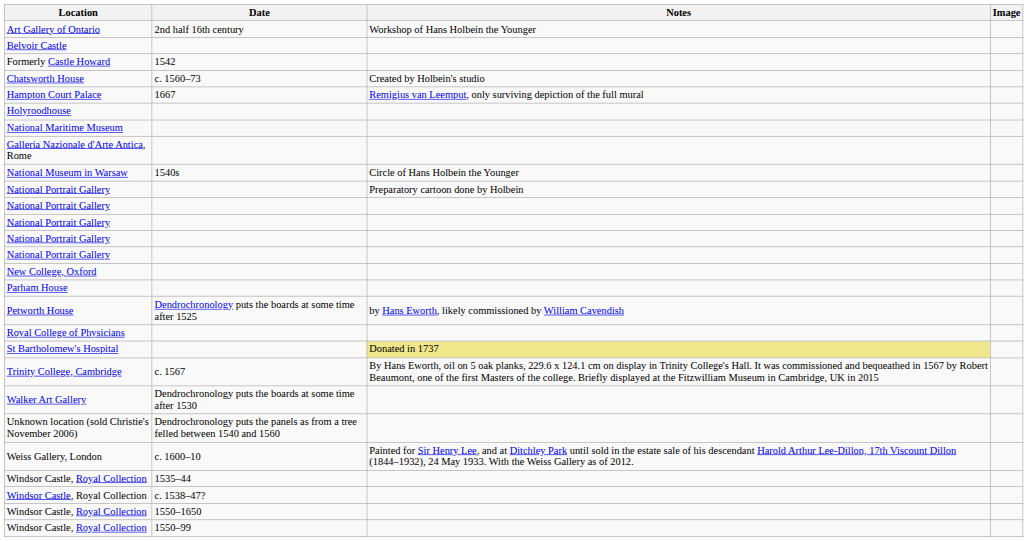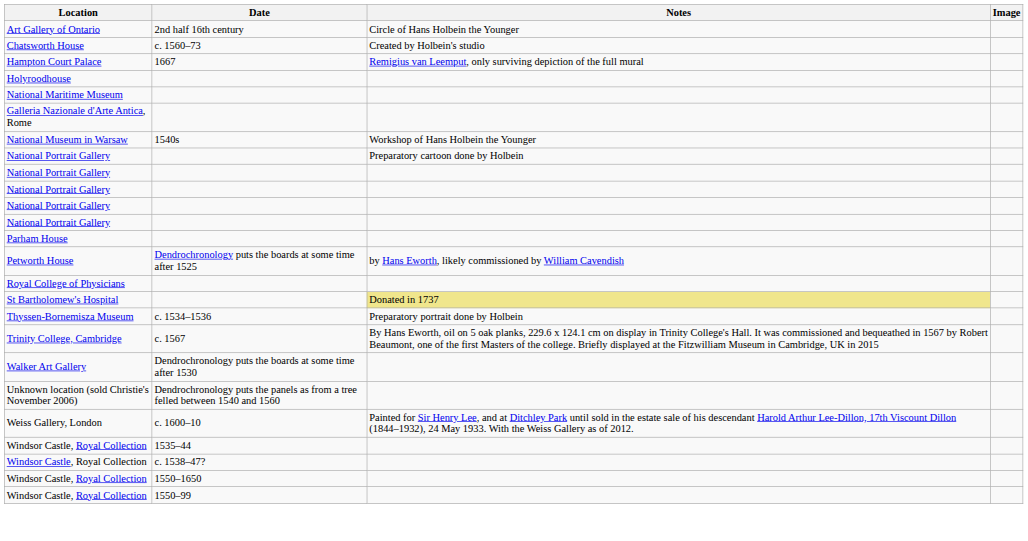Art Gallery of Ontario | Notes: Workshop of Hans Holbein the Younger -> Circle of Hans Holbein the Younger
- row: Belvoir Castle
- row: Formerly Castle Howard | 1542
National Museum in Warsaw | Notes: Circle of Hans Holbein the Younger -> Workshop of Hans Holbein the Younger
- row: New College, Oxford
+ row: Thyssen-Bornemisza Museum | c. 1534–1536 | Preparatory portrait done by Holbein
